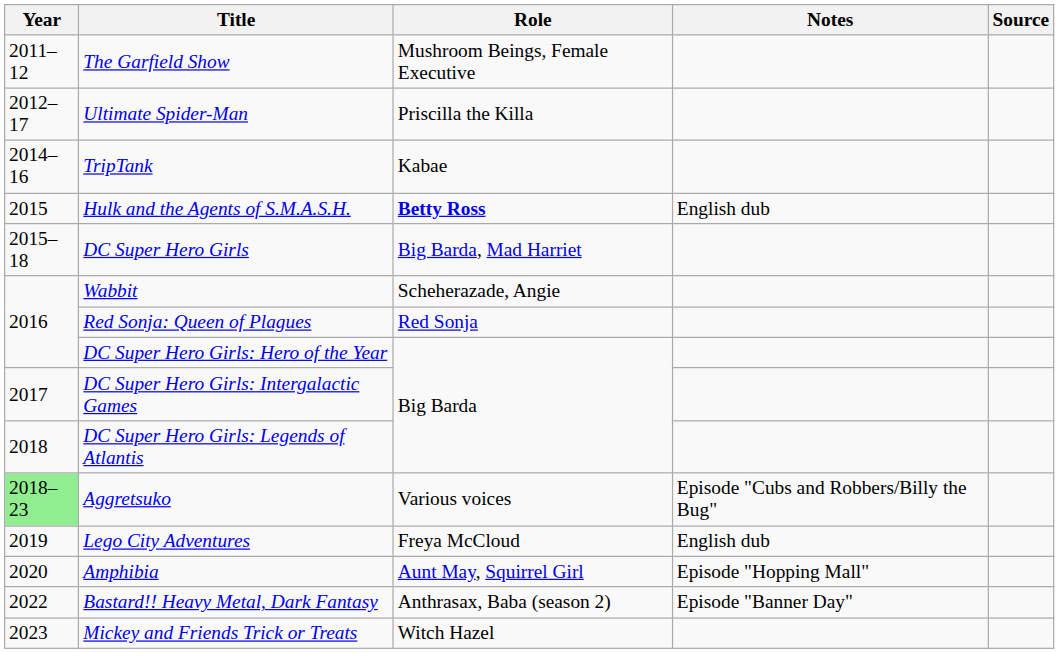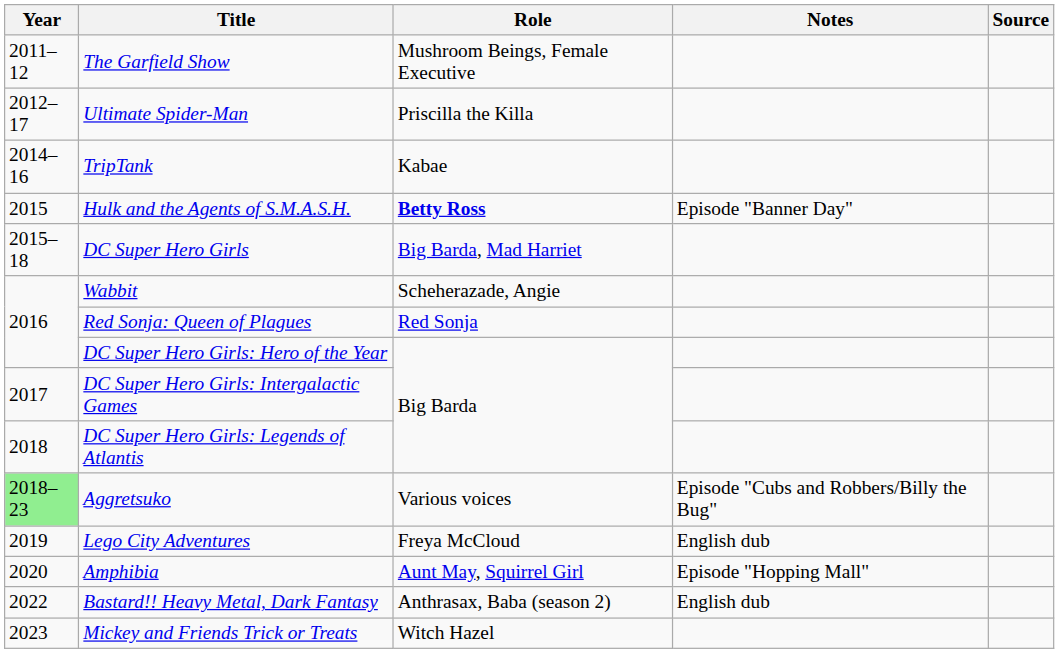Hulk and the Agents of S.M.A.S.H. | Notes: English dub -> Episode "Banner Day"
Bastard!! Heavy Metal, Dark Fantasy | Notes: Episode "Banner Day" -> English dub
